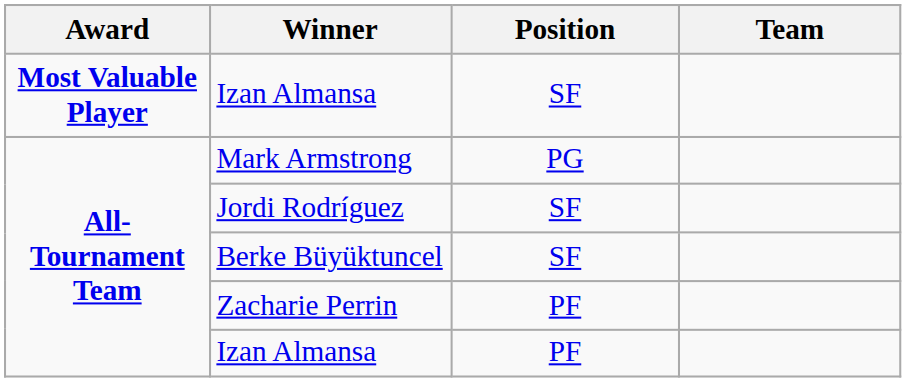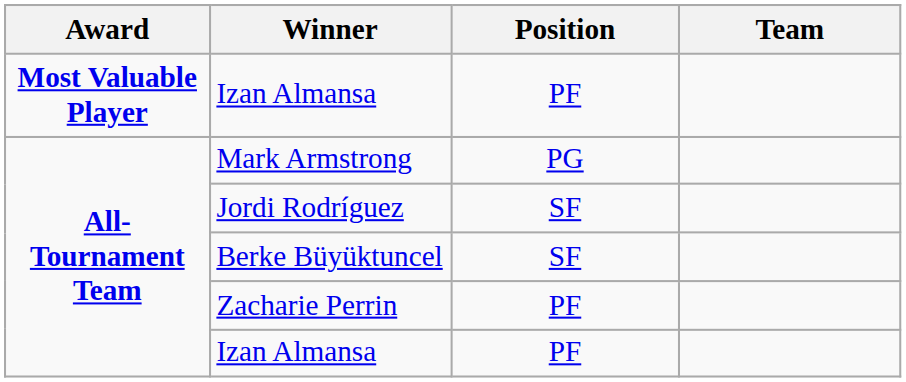Most Valuable Player / Izan Almansa | Position: SF -> PF
